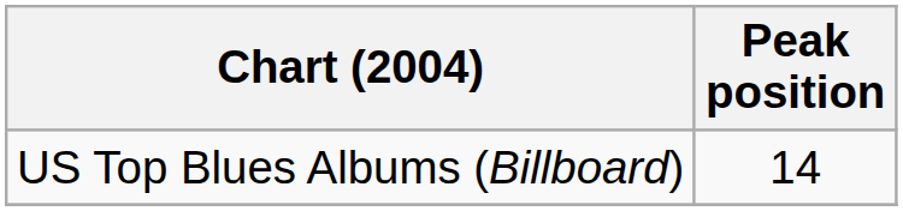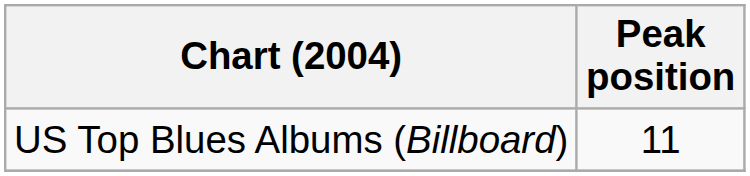US Top Blues Albums (Billboard) | Peak position: 14 -> 11
